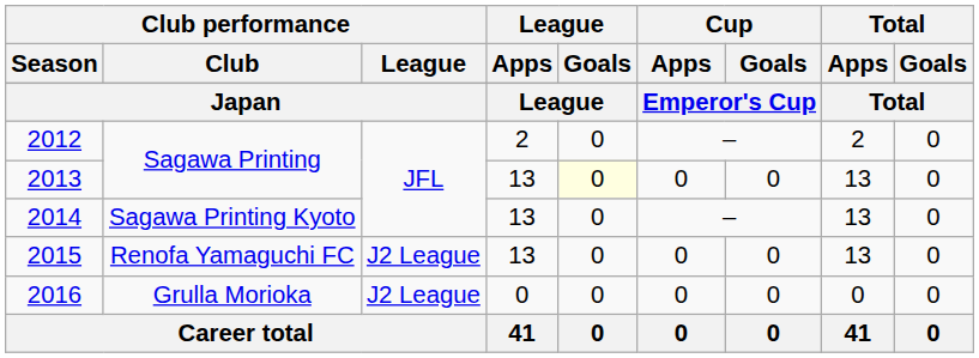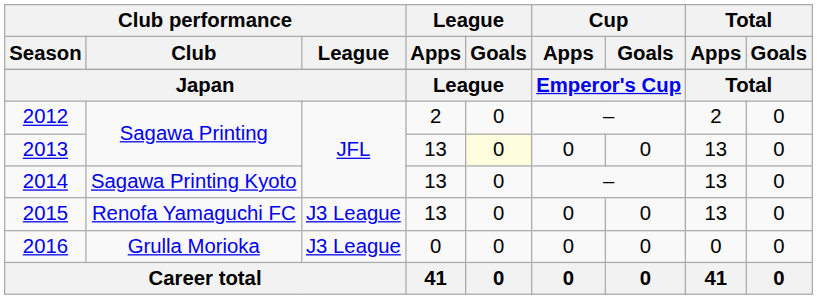2015 | Club performance / League: J2 League -> J3 League
2016 | Club performance / League: J2 League -> J3 League
